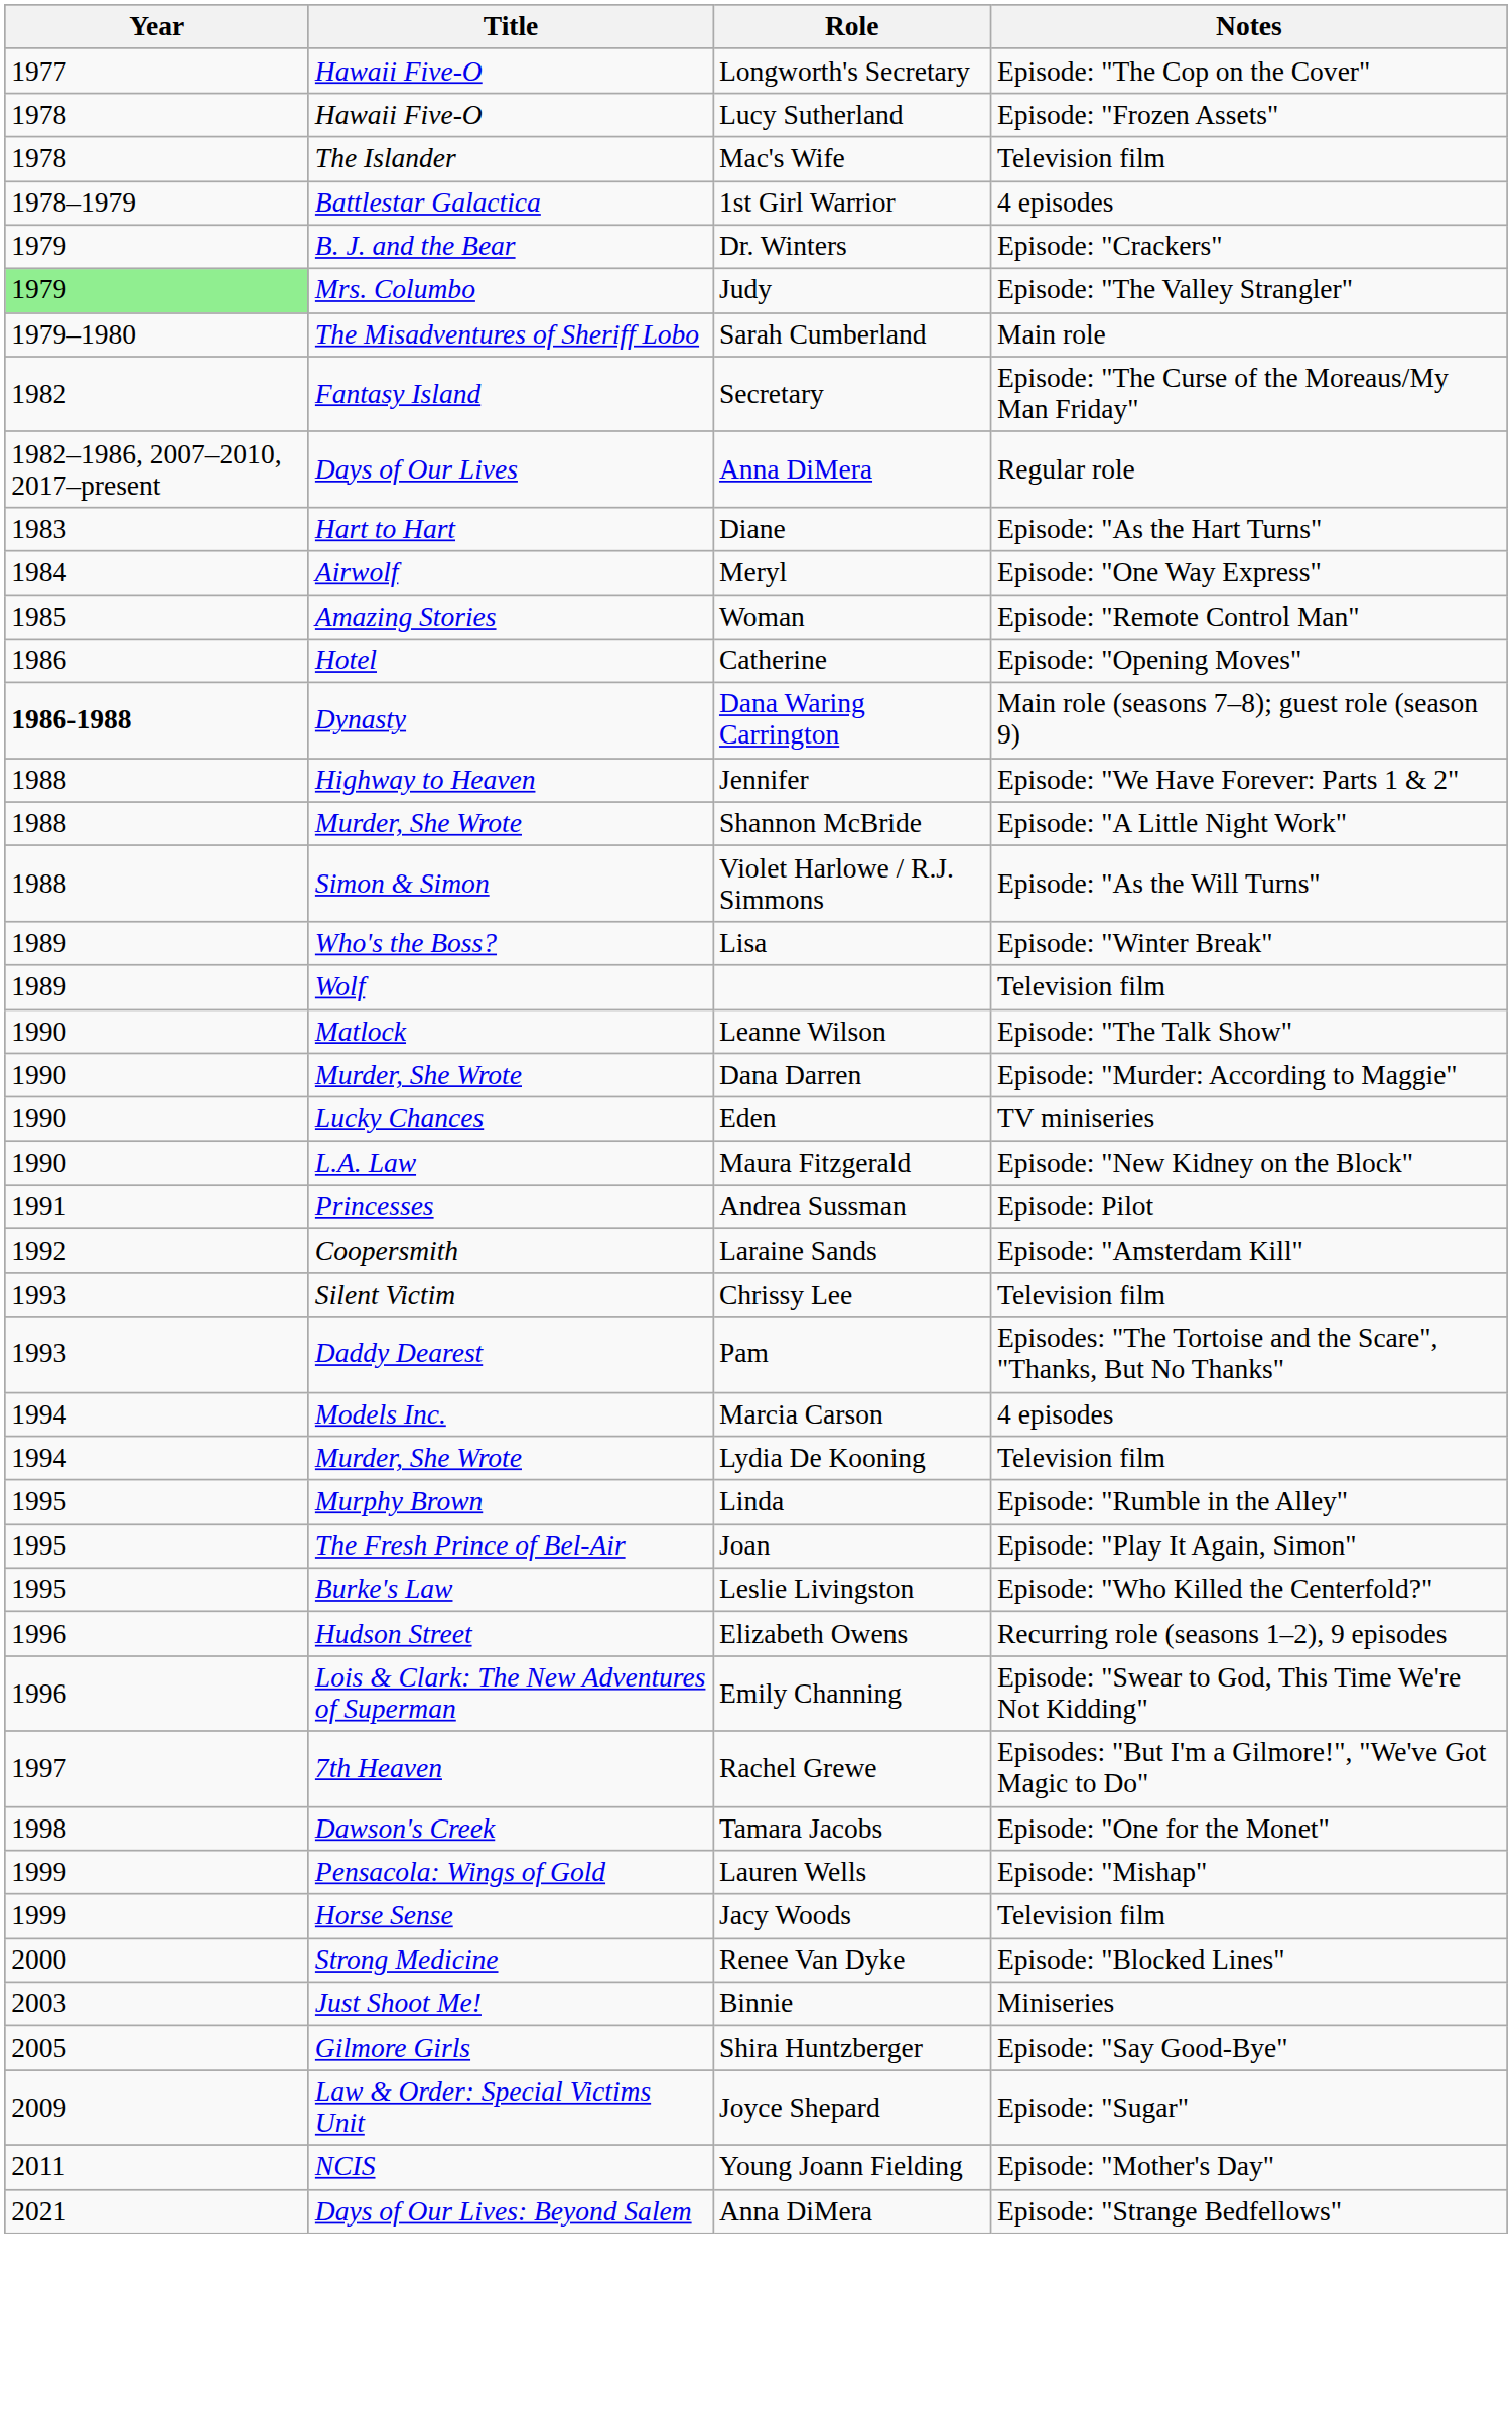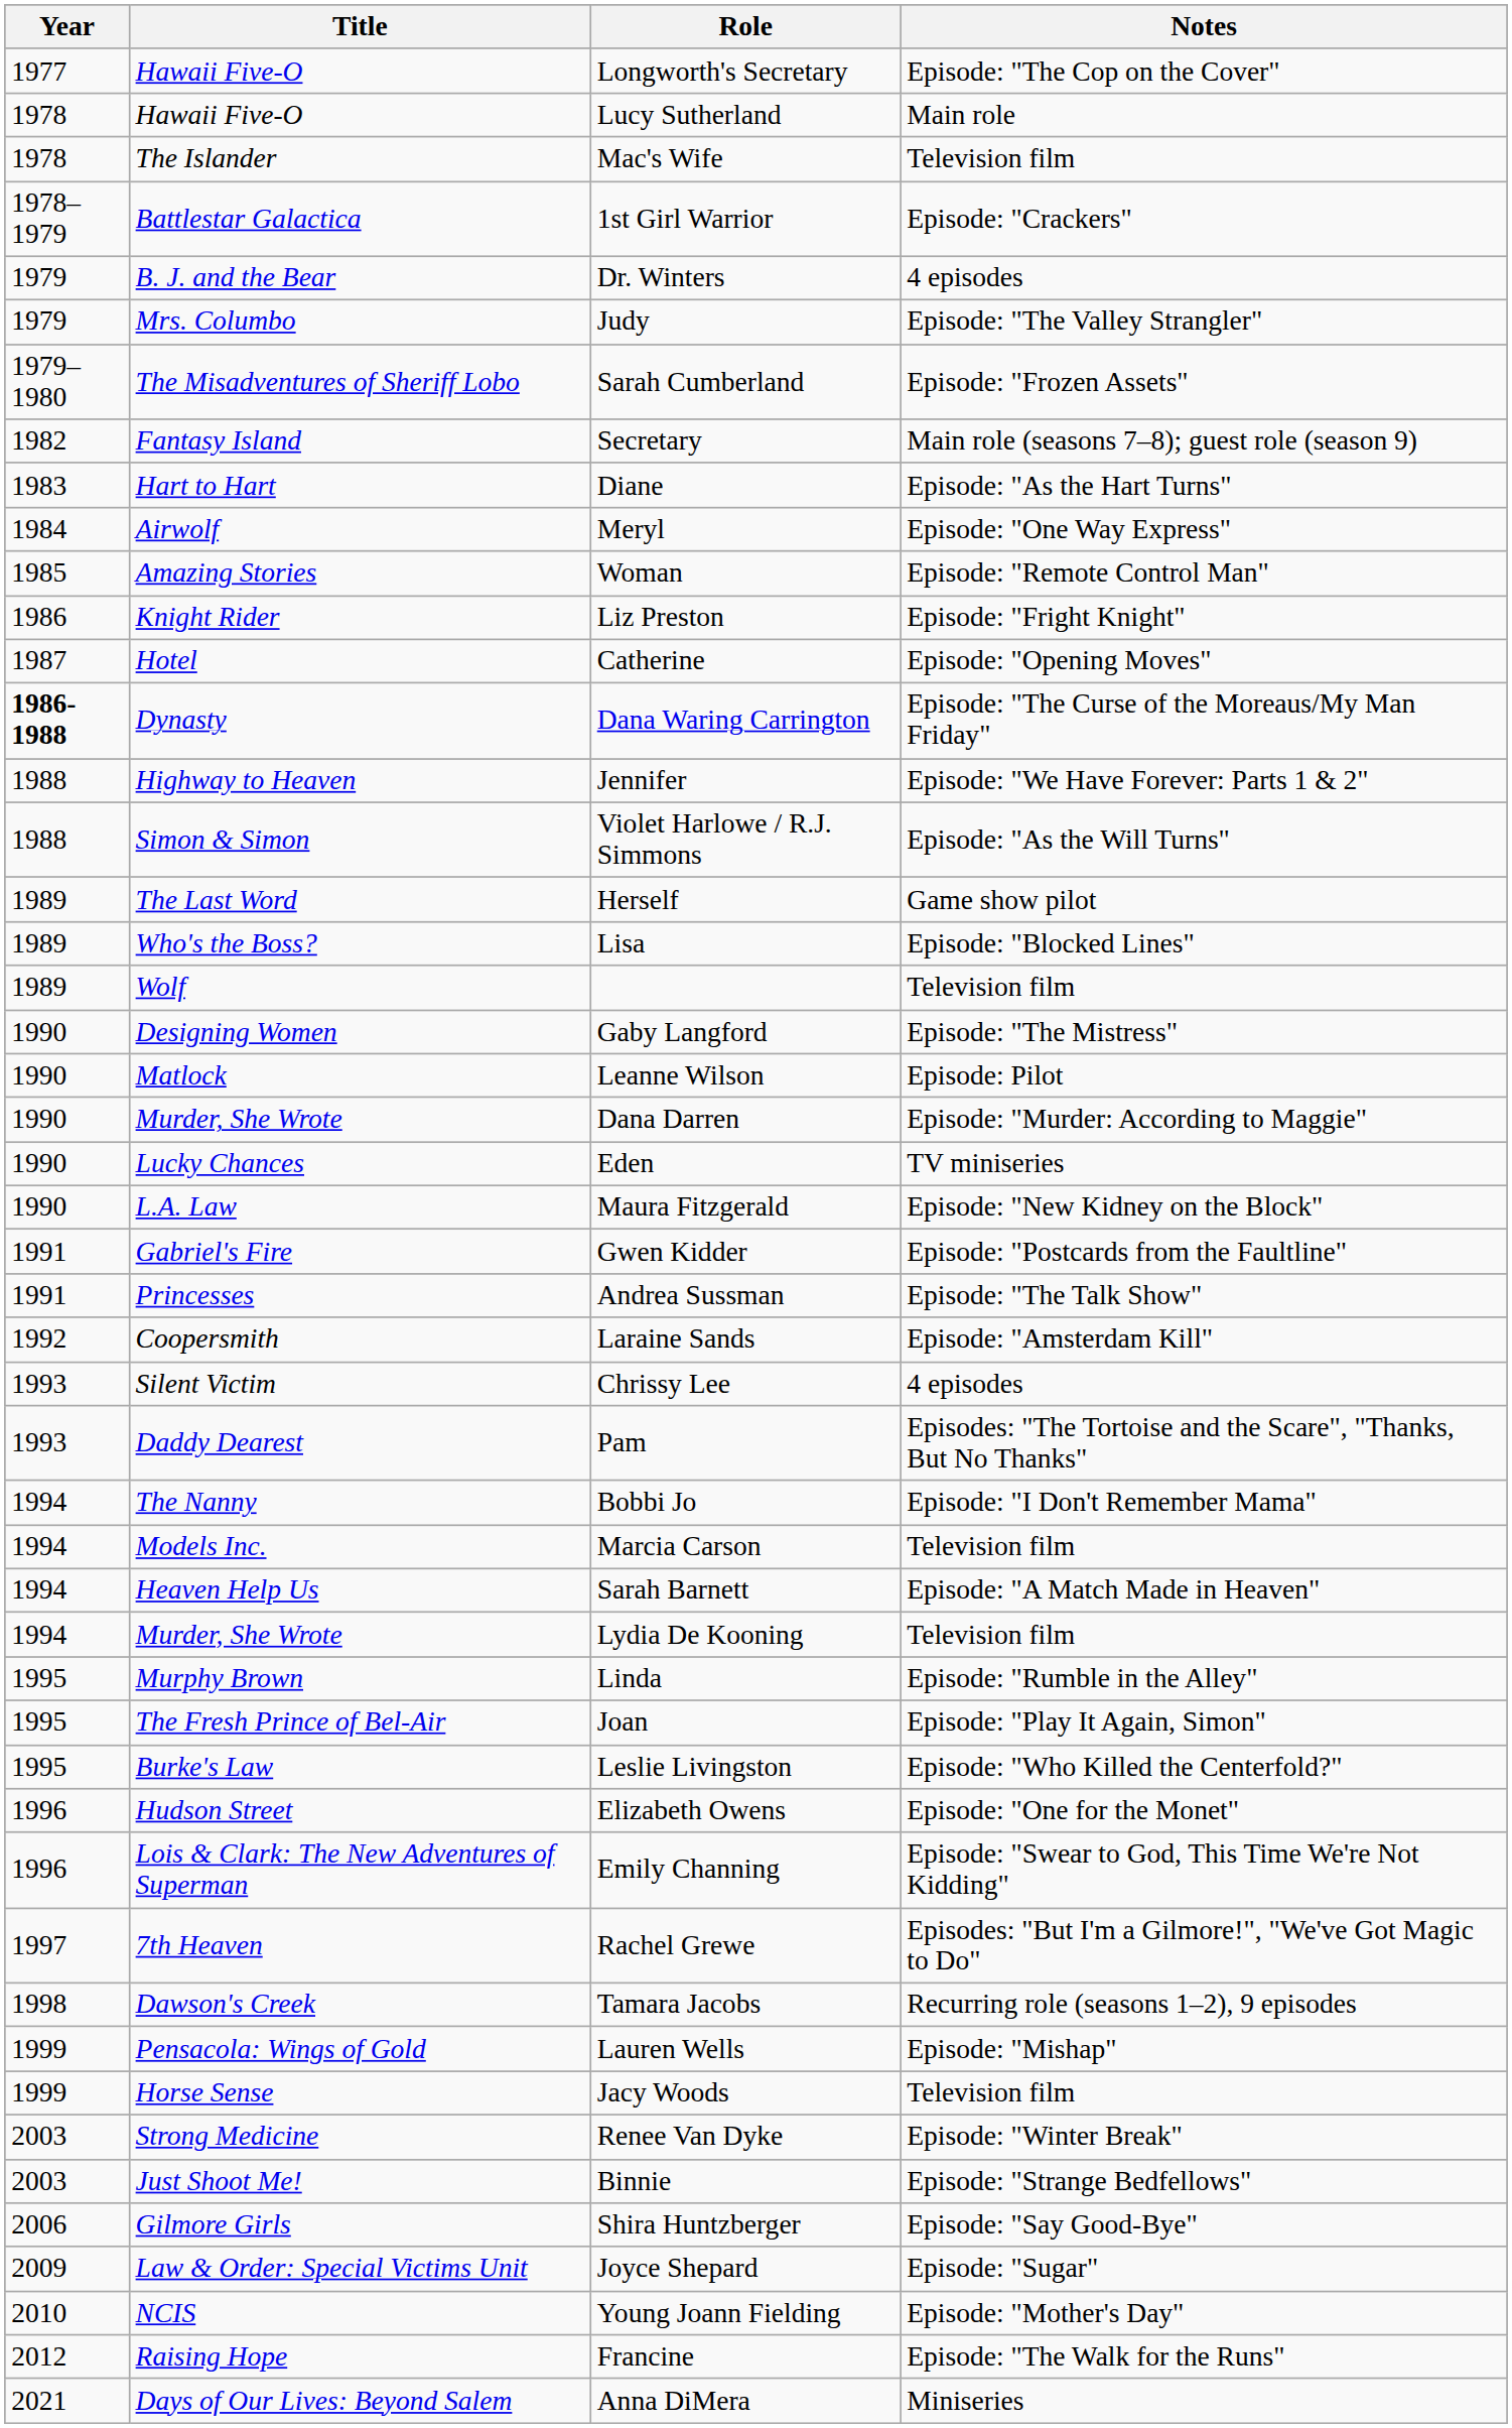Lucy Sutherland | Notes: Episode: "Frozen Assets" -> Main role
1st Girl Warrior | Notes: 4 episodes -> Episode: "Crackers"
Dr. Winters | Notes: Episode: "Crackers" -> 4 episodes
Judy | Year: lightgreen background -> no background
Sarah Cumberland | Notes: Main role -> Episode: "Frozen Assets"
Secretary | Notes: Episode: "The Curse of the Moreaus/My Man Friday" -> Main role (seasons 7–8); guest role (season 9)
- row: 1982–1986, 2007–2010, 2017–present | Days of Our Lives | Anna DiMera | Regular role
+ row: 1986 | Knight Rider | Liz Preston | Episode: "Fright Knight"
Catherine | Year: 1986 -> 1987
Dana Waring Carrington | Notes: Main role (seasons 7–8); guest role (season 9) -> Episode: "The Curse of the Moreaus/My Man Friday"
- row: 1988 | Murder, She Wrote | Shannon McBride | Episode: "A Little Night Work"
+ row: 1989 | The Last Word | Herself | Game show pilot
Lisa | Notes: Episode: "Winter Break" -> Episode: "Blocked Lines"
+ row: 1990 | Designing Women | Gaby Langford | Episode: "The Mistress"
Leanne Wilson | Notes: Episode: "The Talk Show" -> Episode: Pilot
+ row: 1991 | Gabriel's Fire | Gwen Kidder | Episode: "Postcards from the Faultline"
Andrea Sussman | Notes: Episode: Pilot -> Episode: "The Talk Show"
Chrissy Lee | Notes: Television film -> 4 episodes
+ row: 1994 | The Nanny | Bobbi Jo | Episode: "I Don't Remember Mama"
Marcia Carson | Notes: 4 episodes -> Television film
+ row: 1994 | Heaven Help Us | Sarah Barnett | Episode: "A Match Made in Heaven"
Elizabeth Owens | Notes: Recurring role (seasons 1–2), 9 episodes -> Episode: "One for the Monet"
Tamara Jacobs | Notes: Episode: "One for the Monet" -> Recurring role (seasons 1–2), 9 episodes
Renee Van Dyke | Year: 2000 -> 2003
Renee Van Dyke | Notes: Episode: "Blocked Lines" -> Episode: "Winter Break"
Binnie | Notes: Miniseries -> Episode: "Strange Bedfellows"
Shira Huntzberger | Year: 2005 -> 2006
Young Joann Fielding | Year: 2011 -> 2010
+ row: 2012 | Raising Hope | Francine | Episode: "The Walk for the Runs"
Days of Our Lives: Beyond Salem / Anna DiMera | Notes: Episode: "Strange Bedfellows" -> Miniseries
